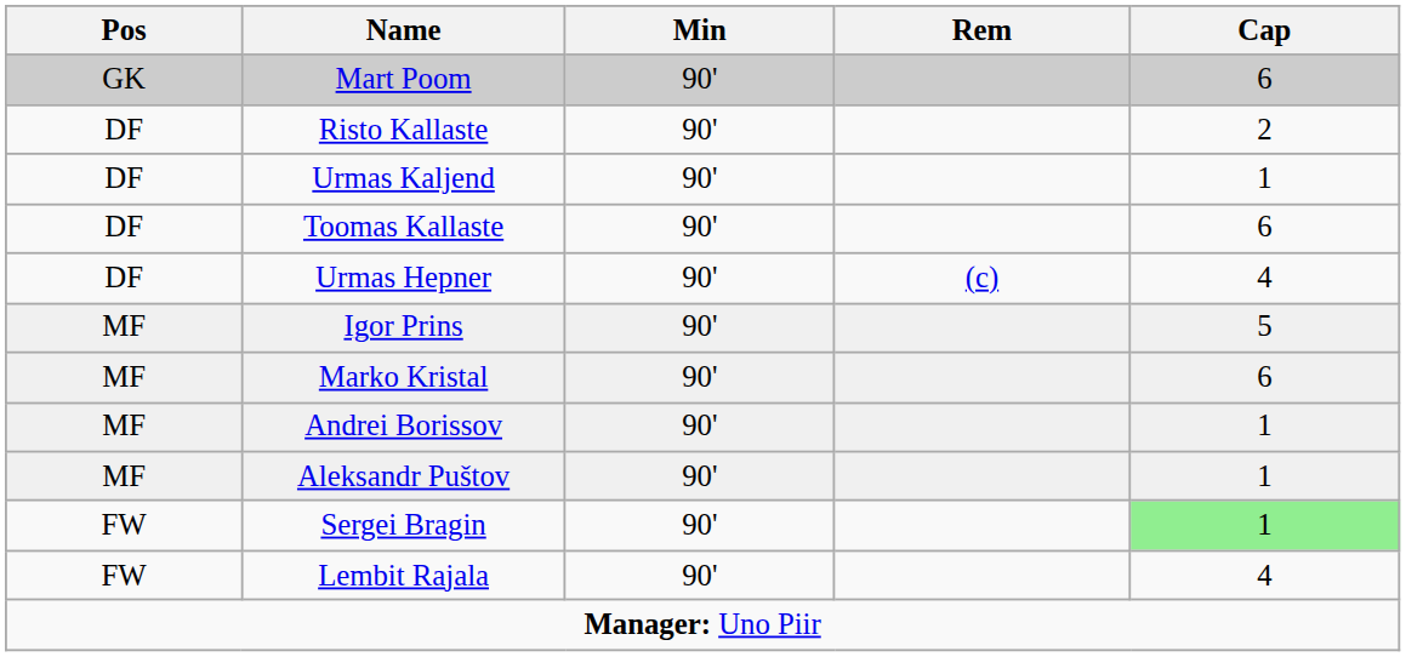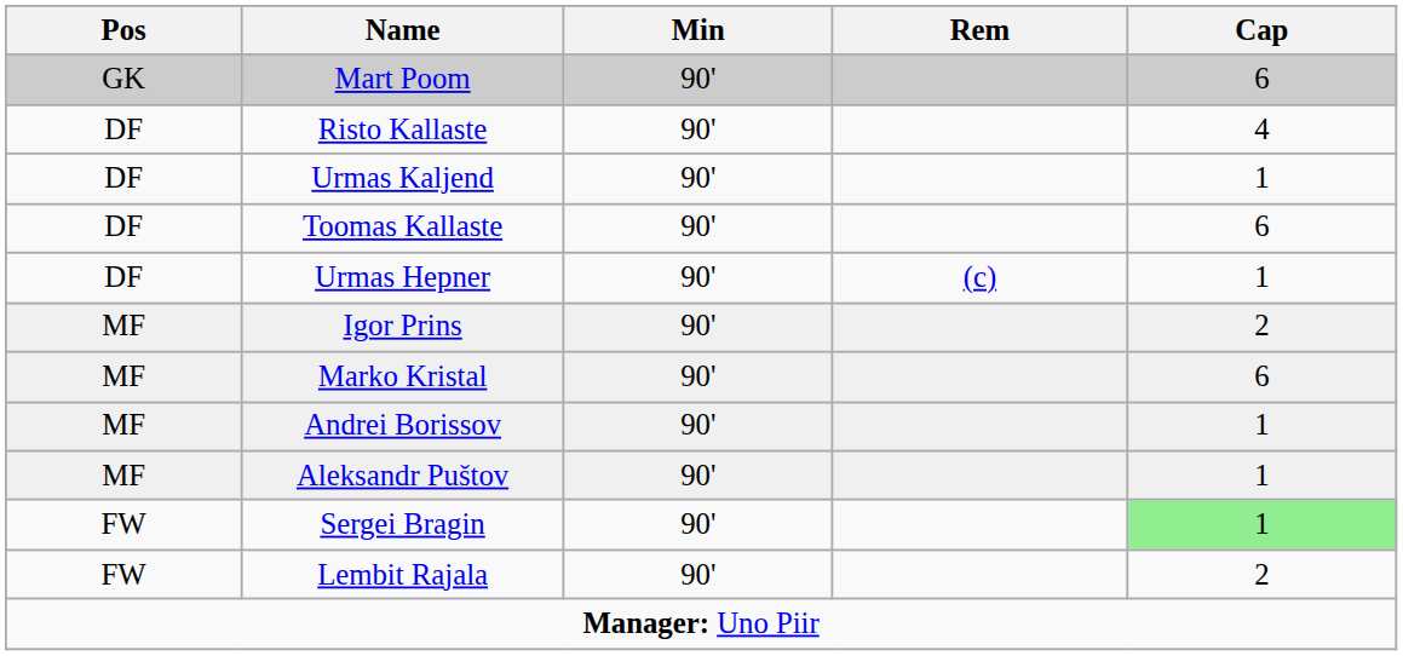Risto Kallaste | Cap: 2 -> 4
Urmas Hepner | Cap: 4 -> 1
Igor Prins | Cap: 5 -> 2
Lembit Rajala | Cap: 4 -> 2
